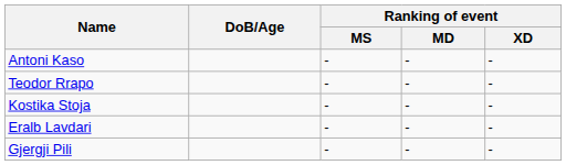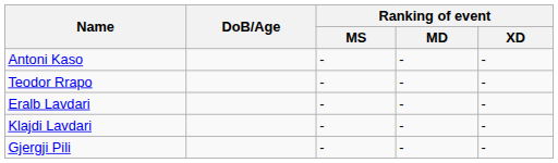- row: Kostika Stoja | - | - | -
+ row: Klajdi Lavdari | - | - | -
